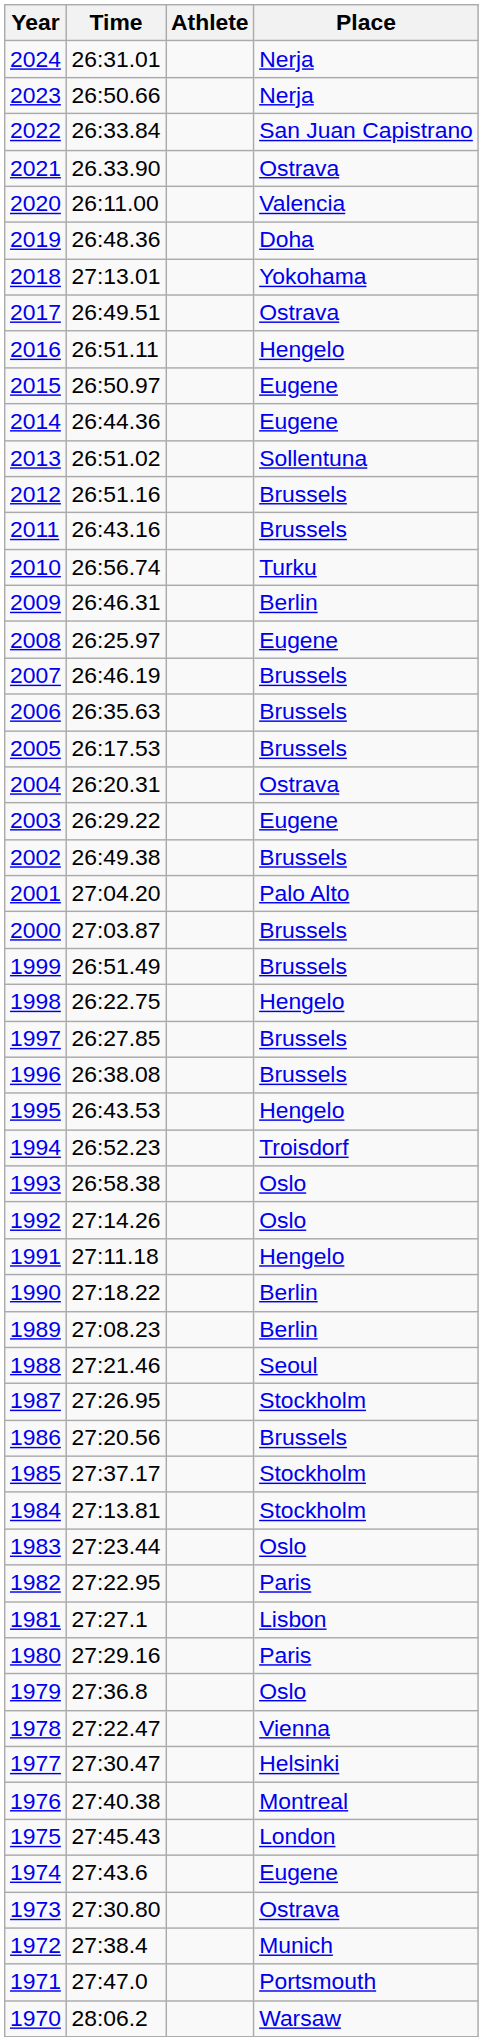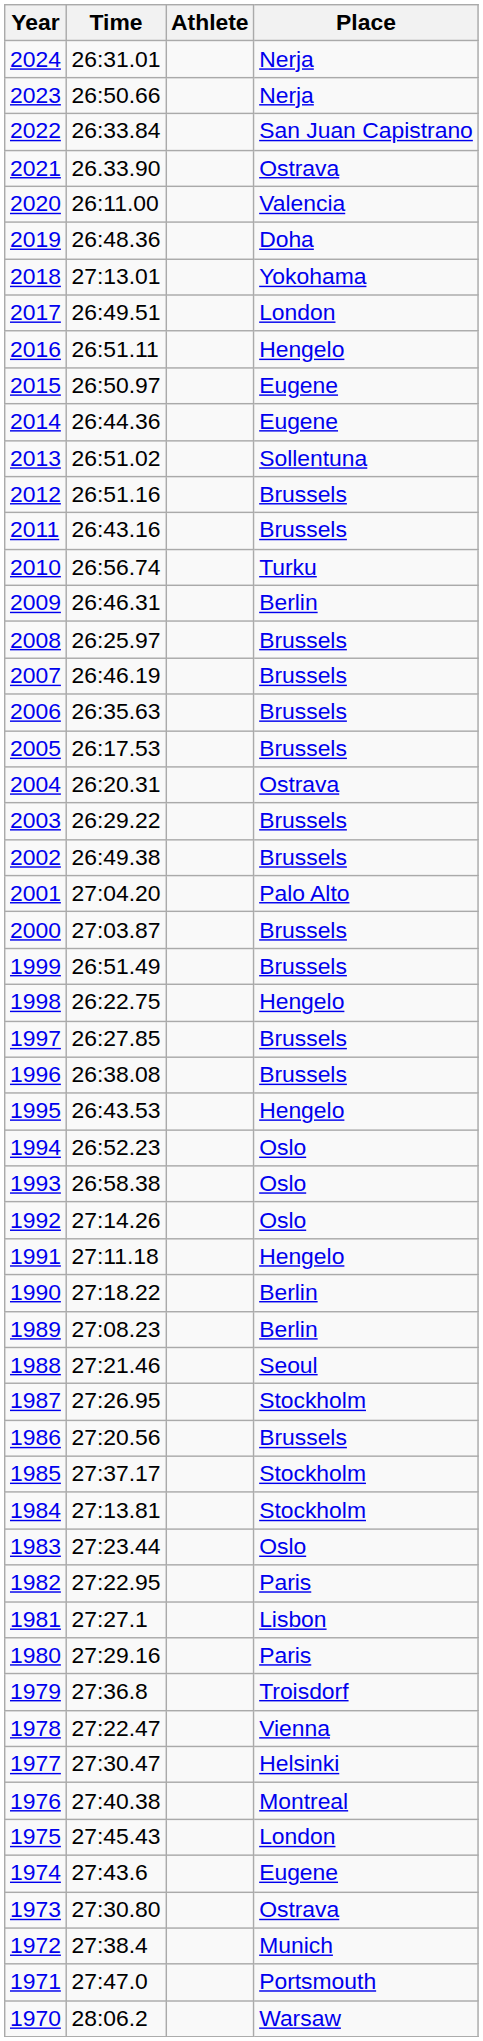2017 | Place: Ostrava -> London
2008 | Place: Eugene -> Brussels
2003 | Place: Eugene -> Brussels
1994 | Place: Troisdorf -> Oslo
1979 | Place: Oslo -> Troisdorf
